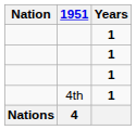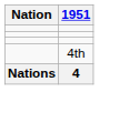- column: Years | 1 | 1 | 1 | 1
